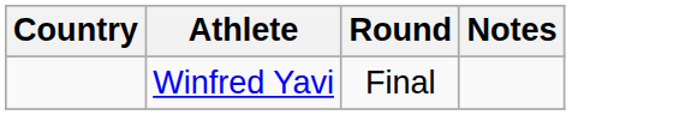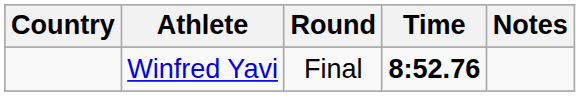+ column: Time | 8:52.76
